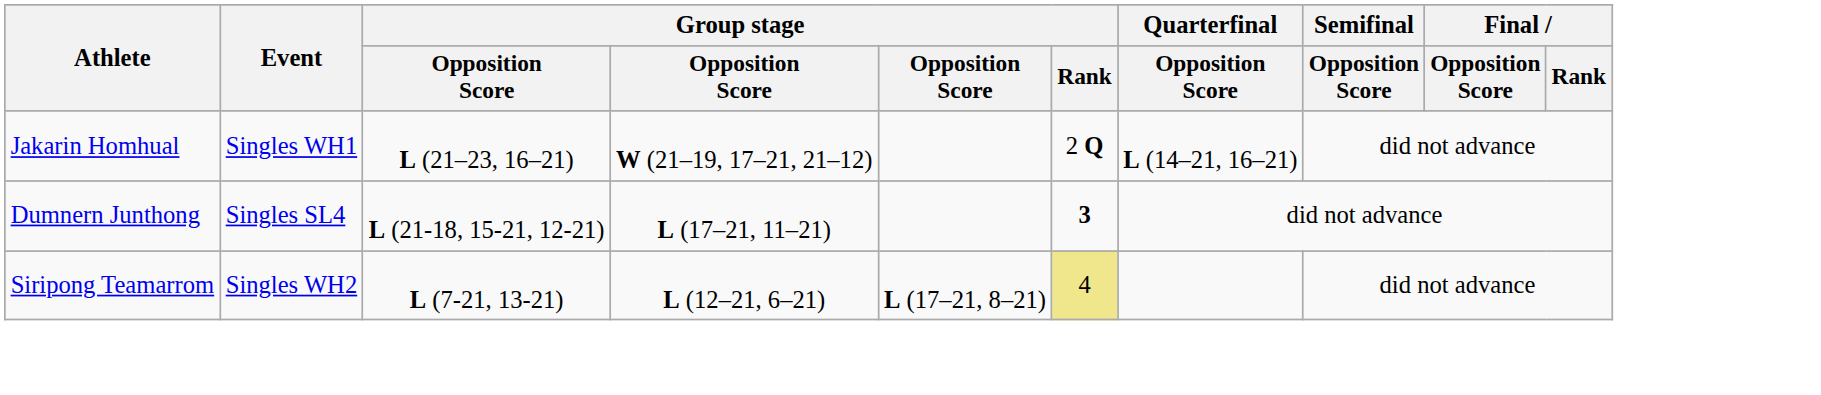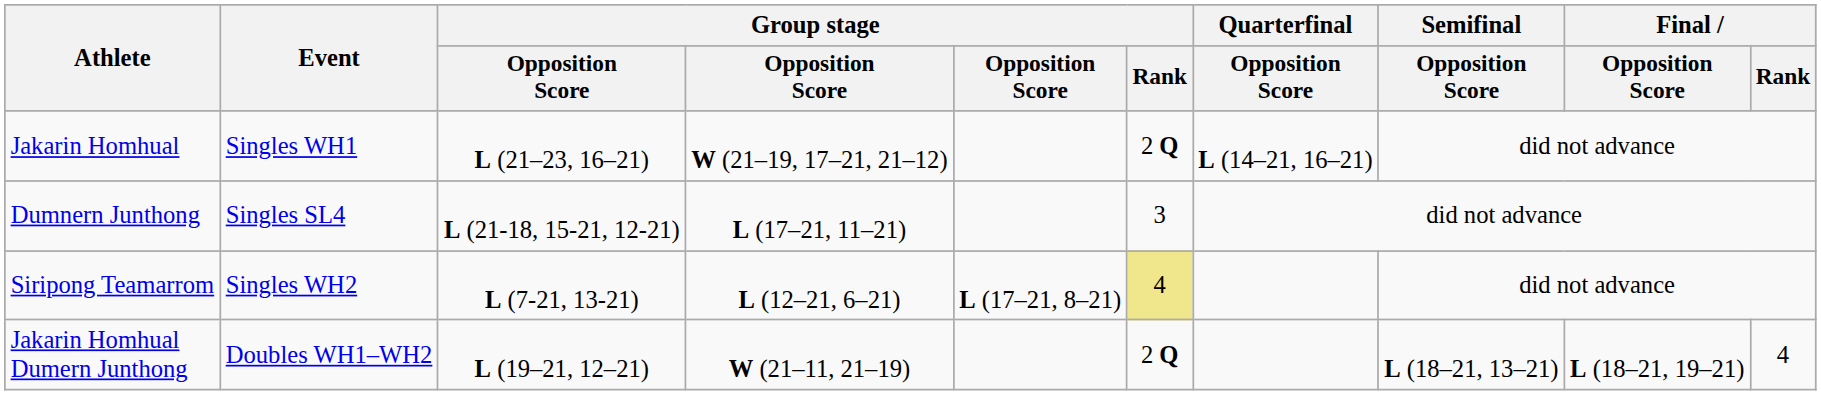Dumnern Junthong | Group stage / Rank: bold -> normal
+ row: Jakarin Homhual Dumern Junthong | Doubles WH1–WH2 | L (19–21, 12–21) | W (21–11, 21–19) | 2 Q | L (18–21, 13–21) | L (18–21, 19–21) | 4
